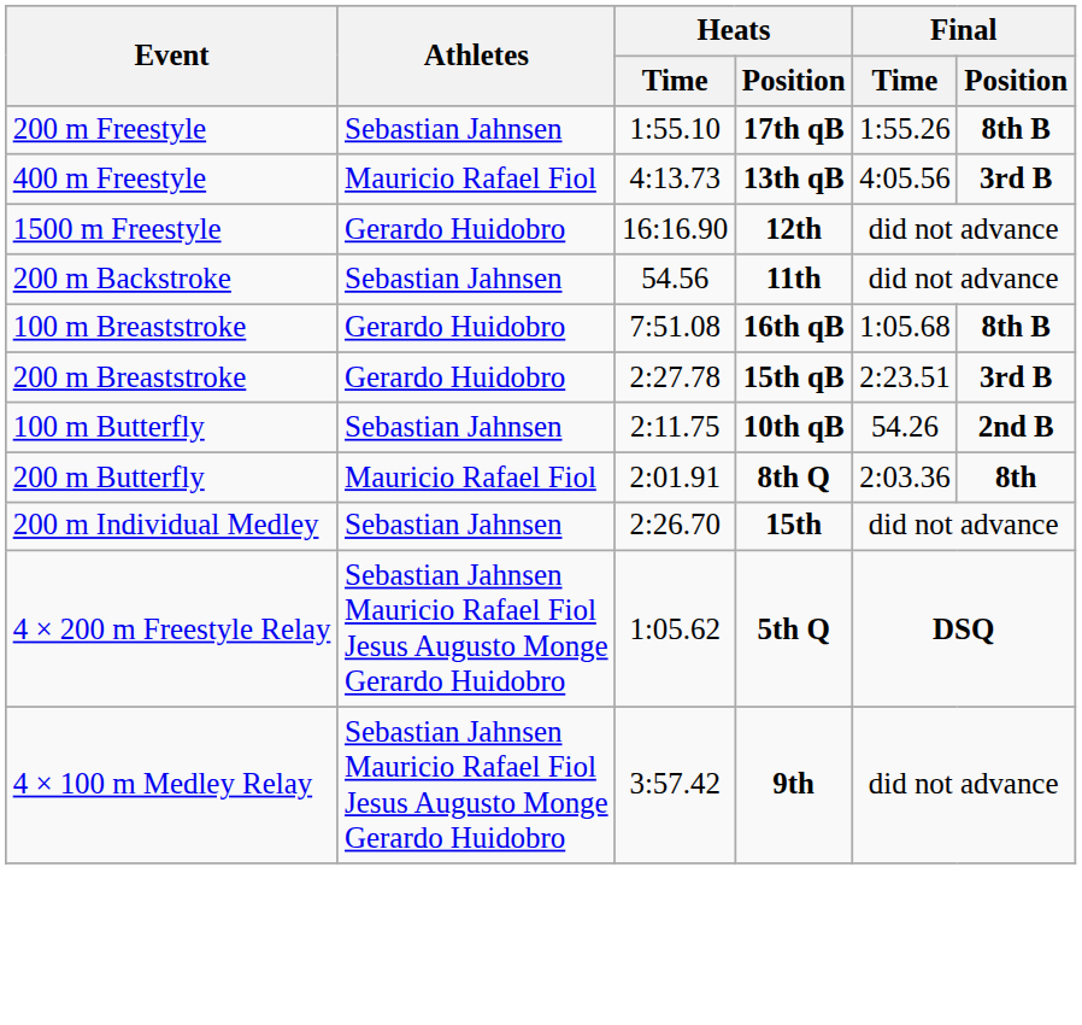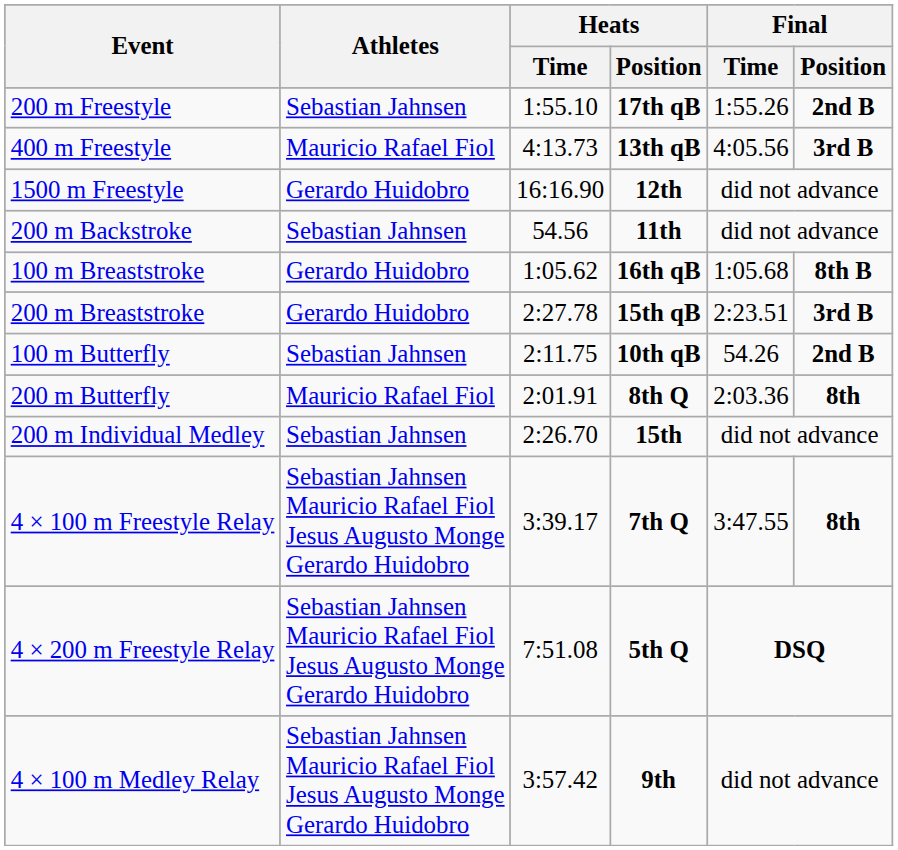200 m Freestyle | Final / Position: 8th B -> 2nd B
100 m Breaststroke | Heats / Time: 7:51.08 -> 1:05.62
+ row: 4 × 100 m Freestyle Relay | Sebastian Jahnsen Mauricio Rafael Fiol Jesus Augusto Monge Gerardo Huidobro | 3:39.17 | 7th Q | 3:47.55 | 8th
4 × 200 m Freestyle Relay | Heats / Time: 1:05.62 -> 7:51.08
